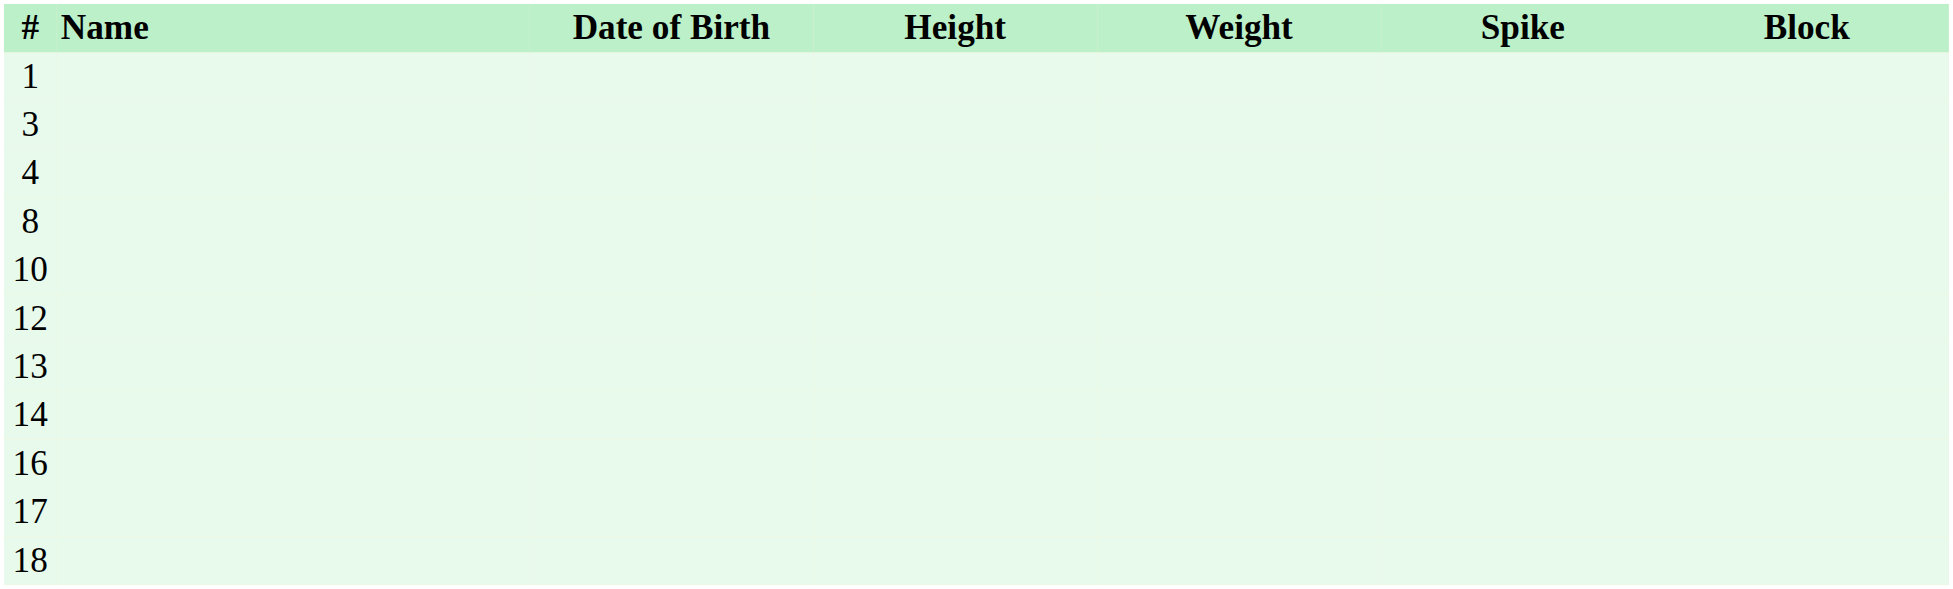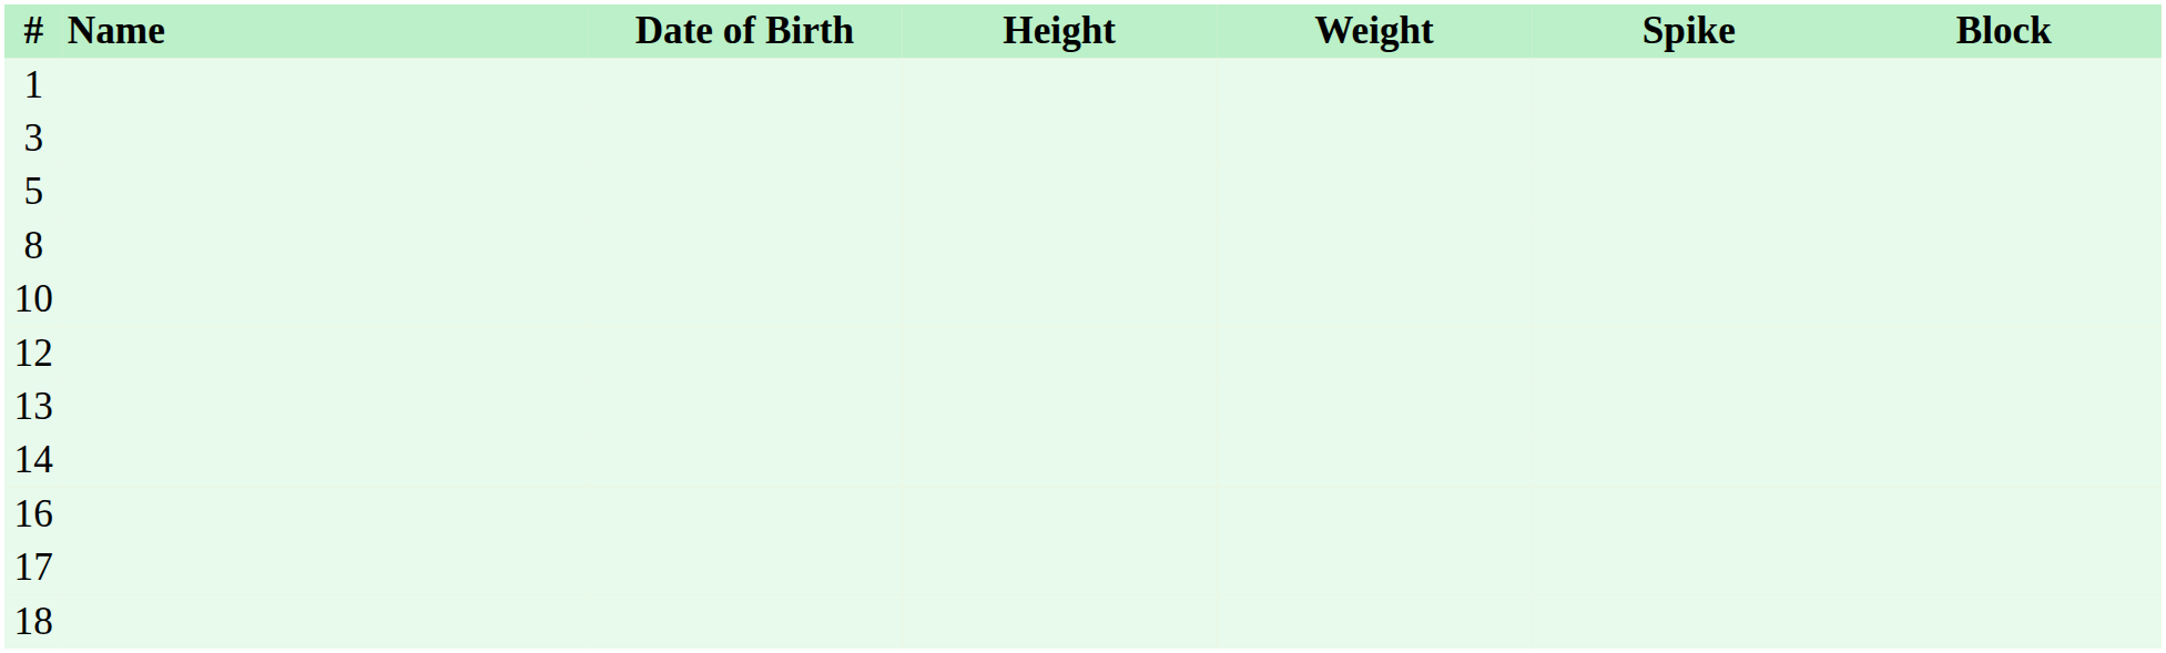- row: 4
+ row: 5
